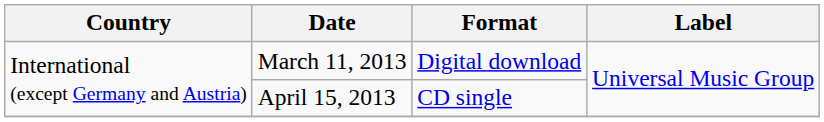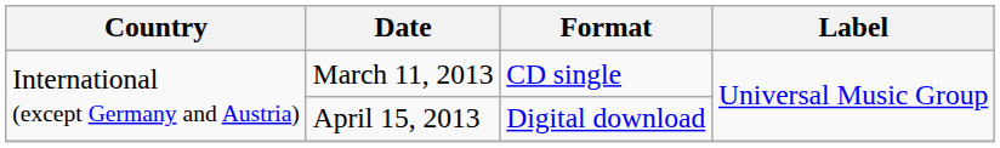March 11, 2013 | Format: Digital download -> CD single
April 15, 2013 | Format: CD single -> Digital download
